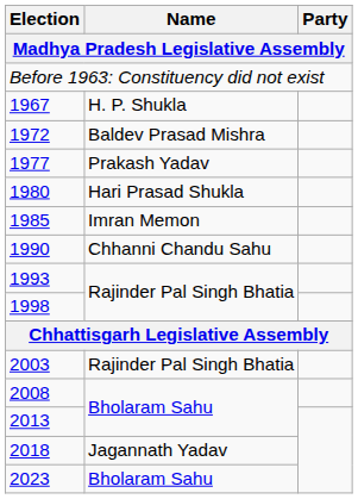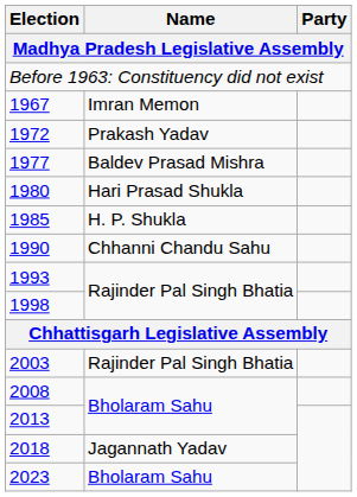1967 | Name: H. P. Shukla -> Imran Memon
1972 | Name: Baldev Prasad Mishra -> Prakash Yadav
1977 | Name: Prakash Yadav -> Baldev Prasad Mishra
1985 | Name: Imran Memon -> H. P. Shukla
